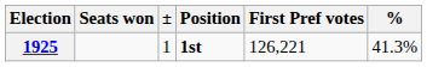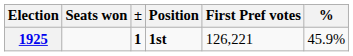1925 | ±: normal -> bold
1925 | %: 41.3% -> 45.9%
